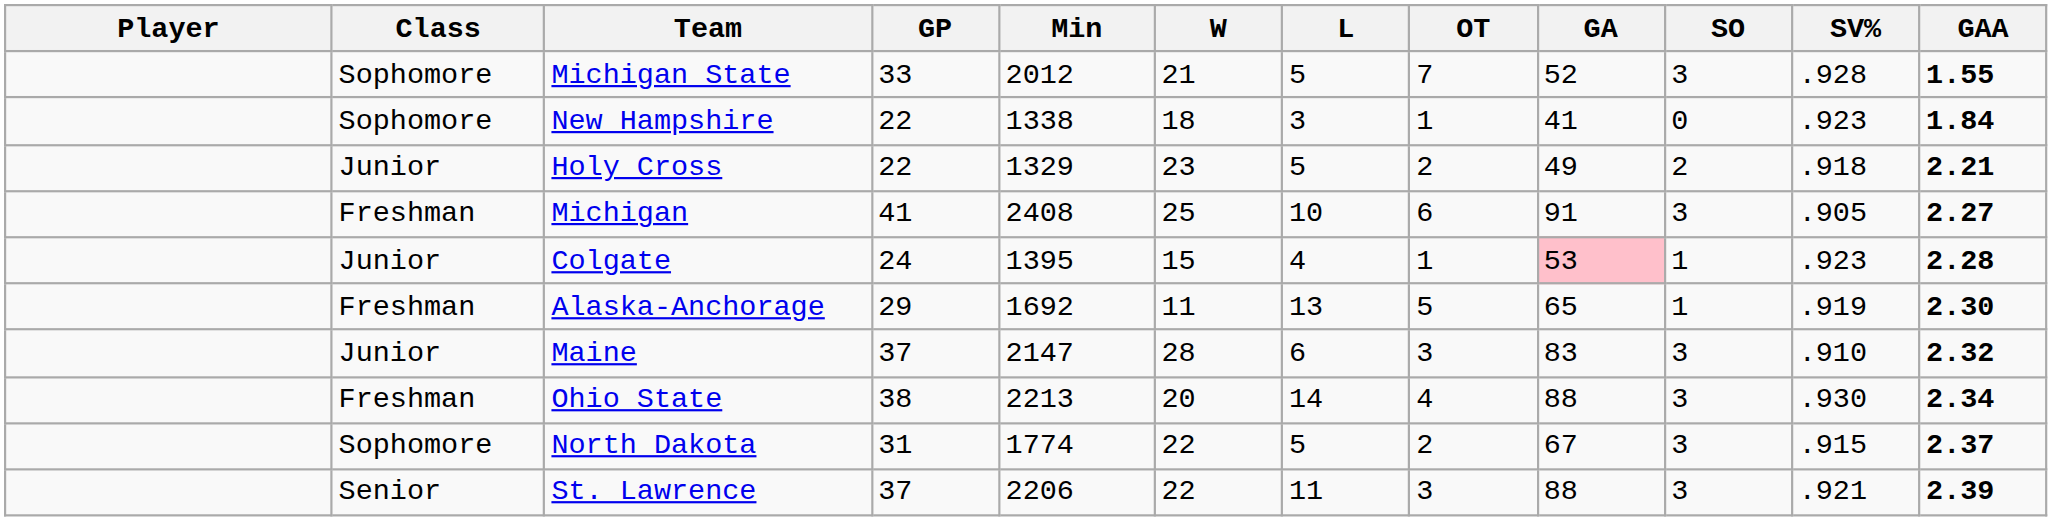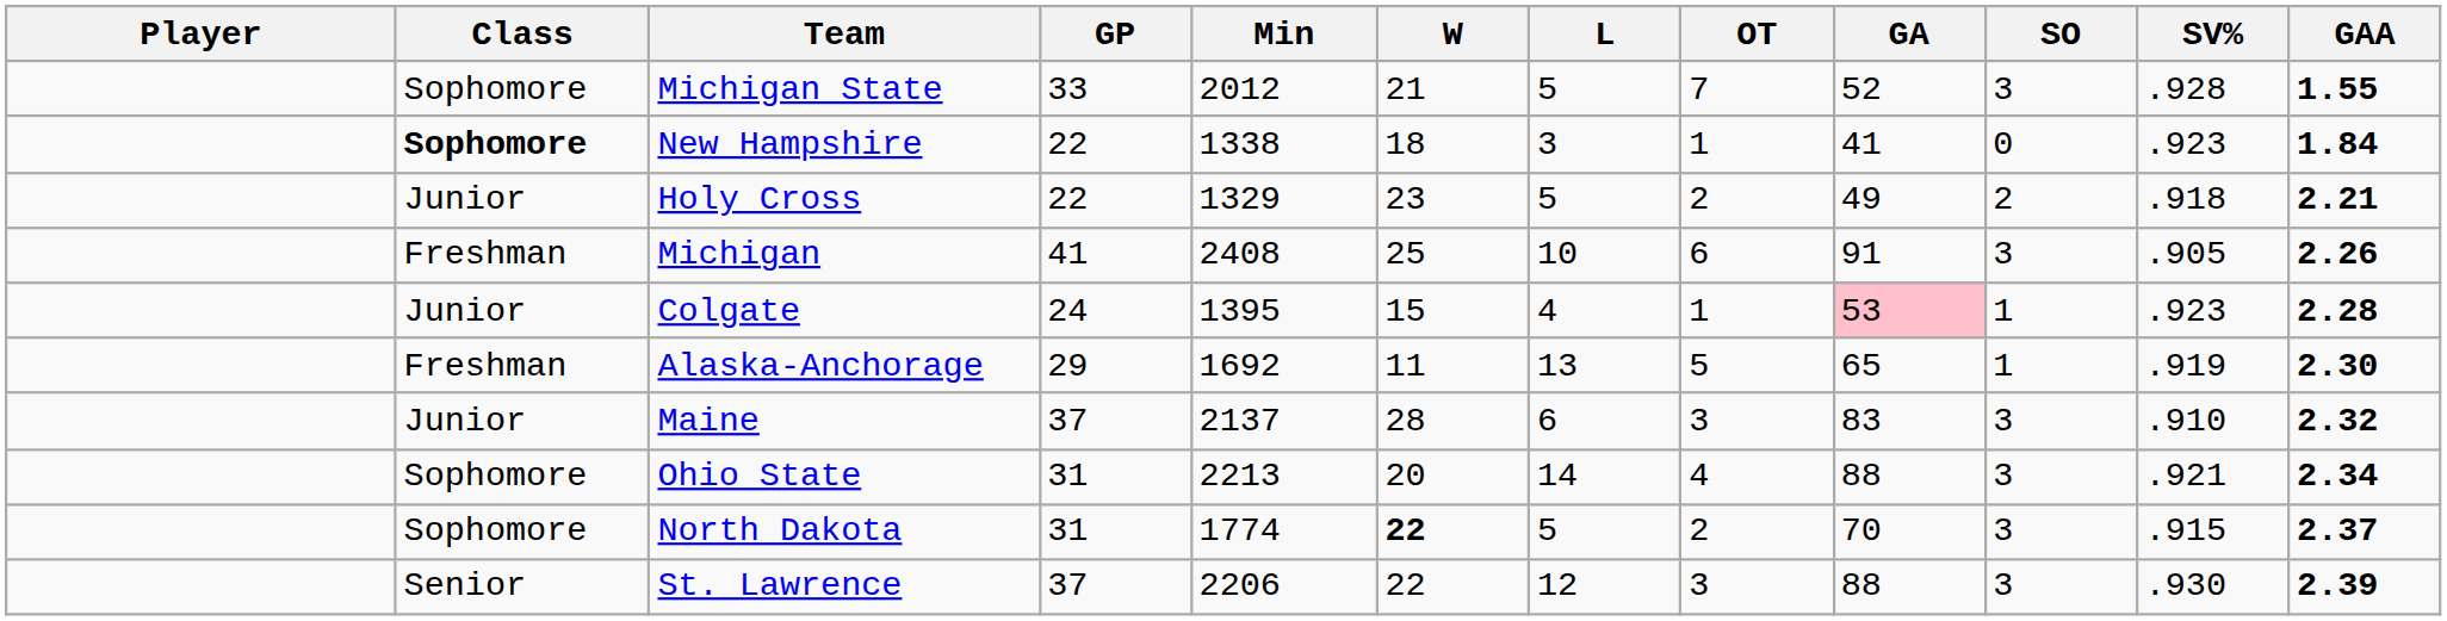New Hampshire | Class: normal -> bold
Michigan | GAA: 2.27 -> 2.26
Maine | Min: 2147 -> 2137
Ohio State | Class: Freshman -> Sophomore
Ohio State | GP: 38 -> 31
Ohio State | SV%: .930 -> .921
North Dakota | W: normal -> bold
North Dakota | GA: 67 -> 70
St. Lawrence | L: 11 -> 12
St. Lawrence | SV%: .921 -> .930
